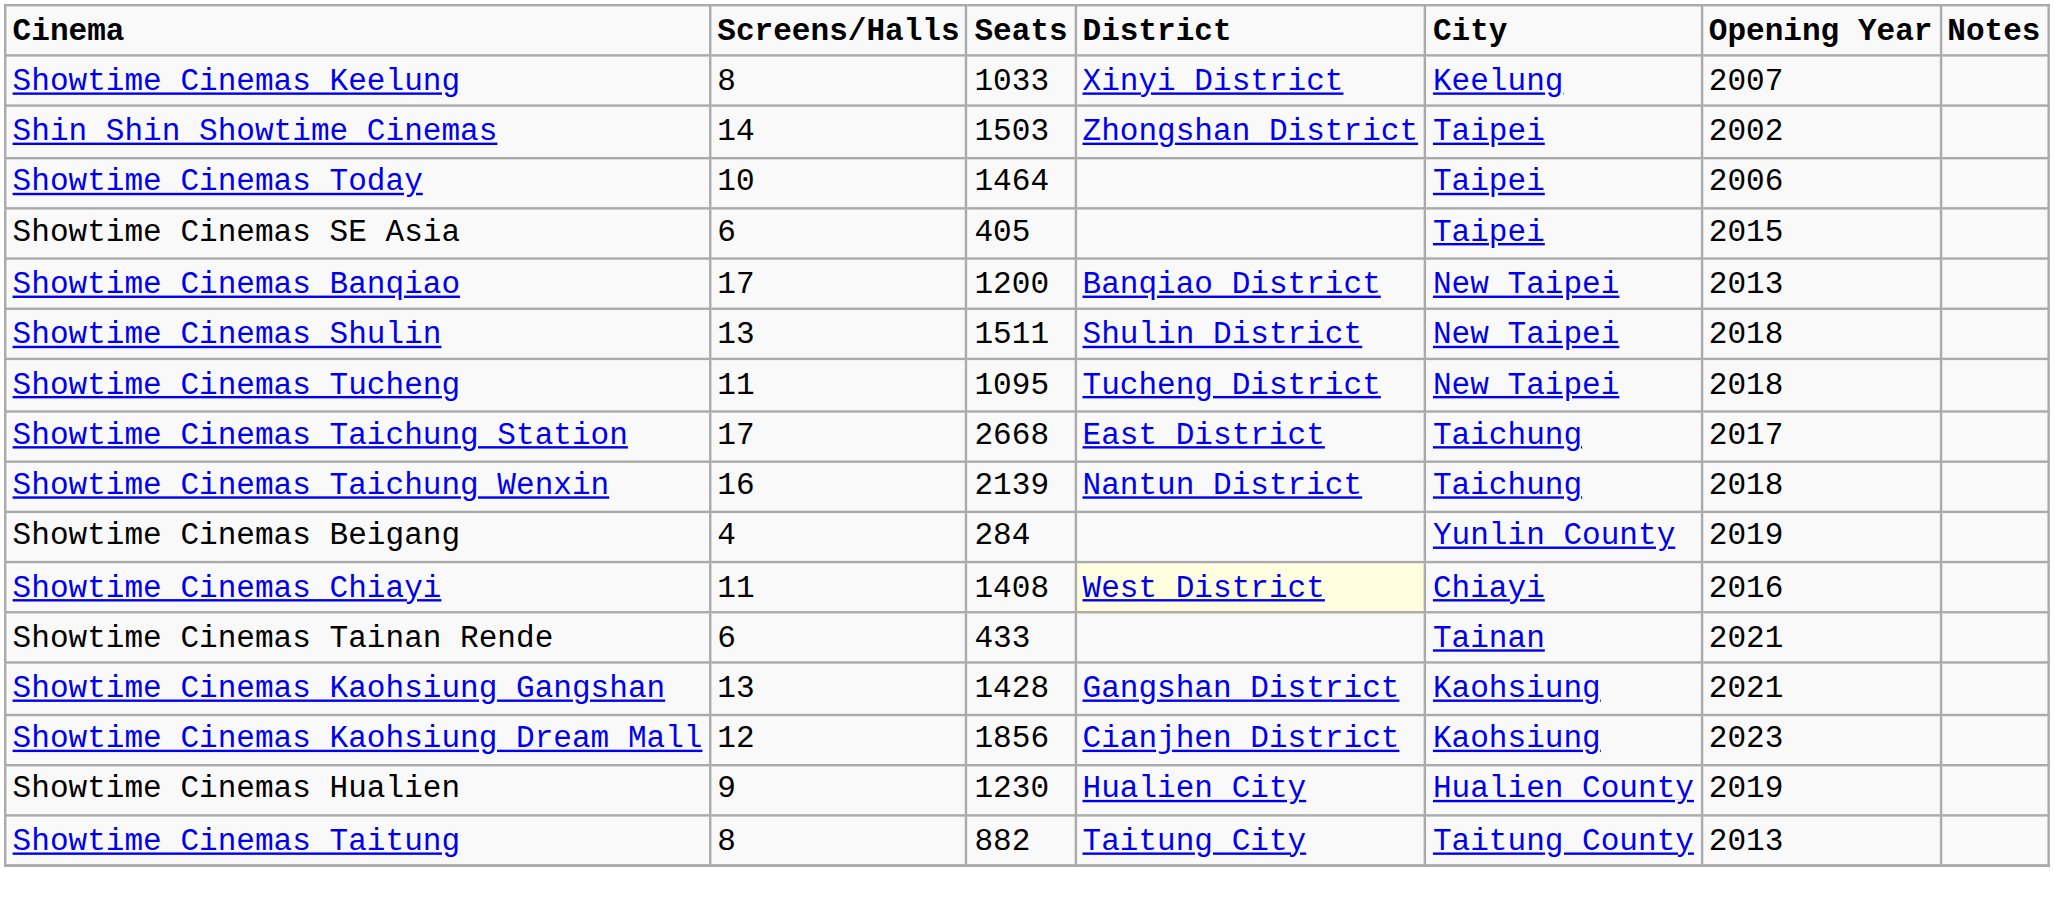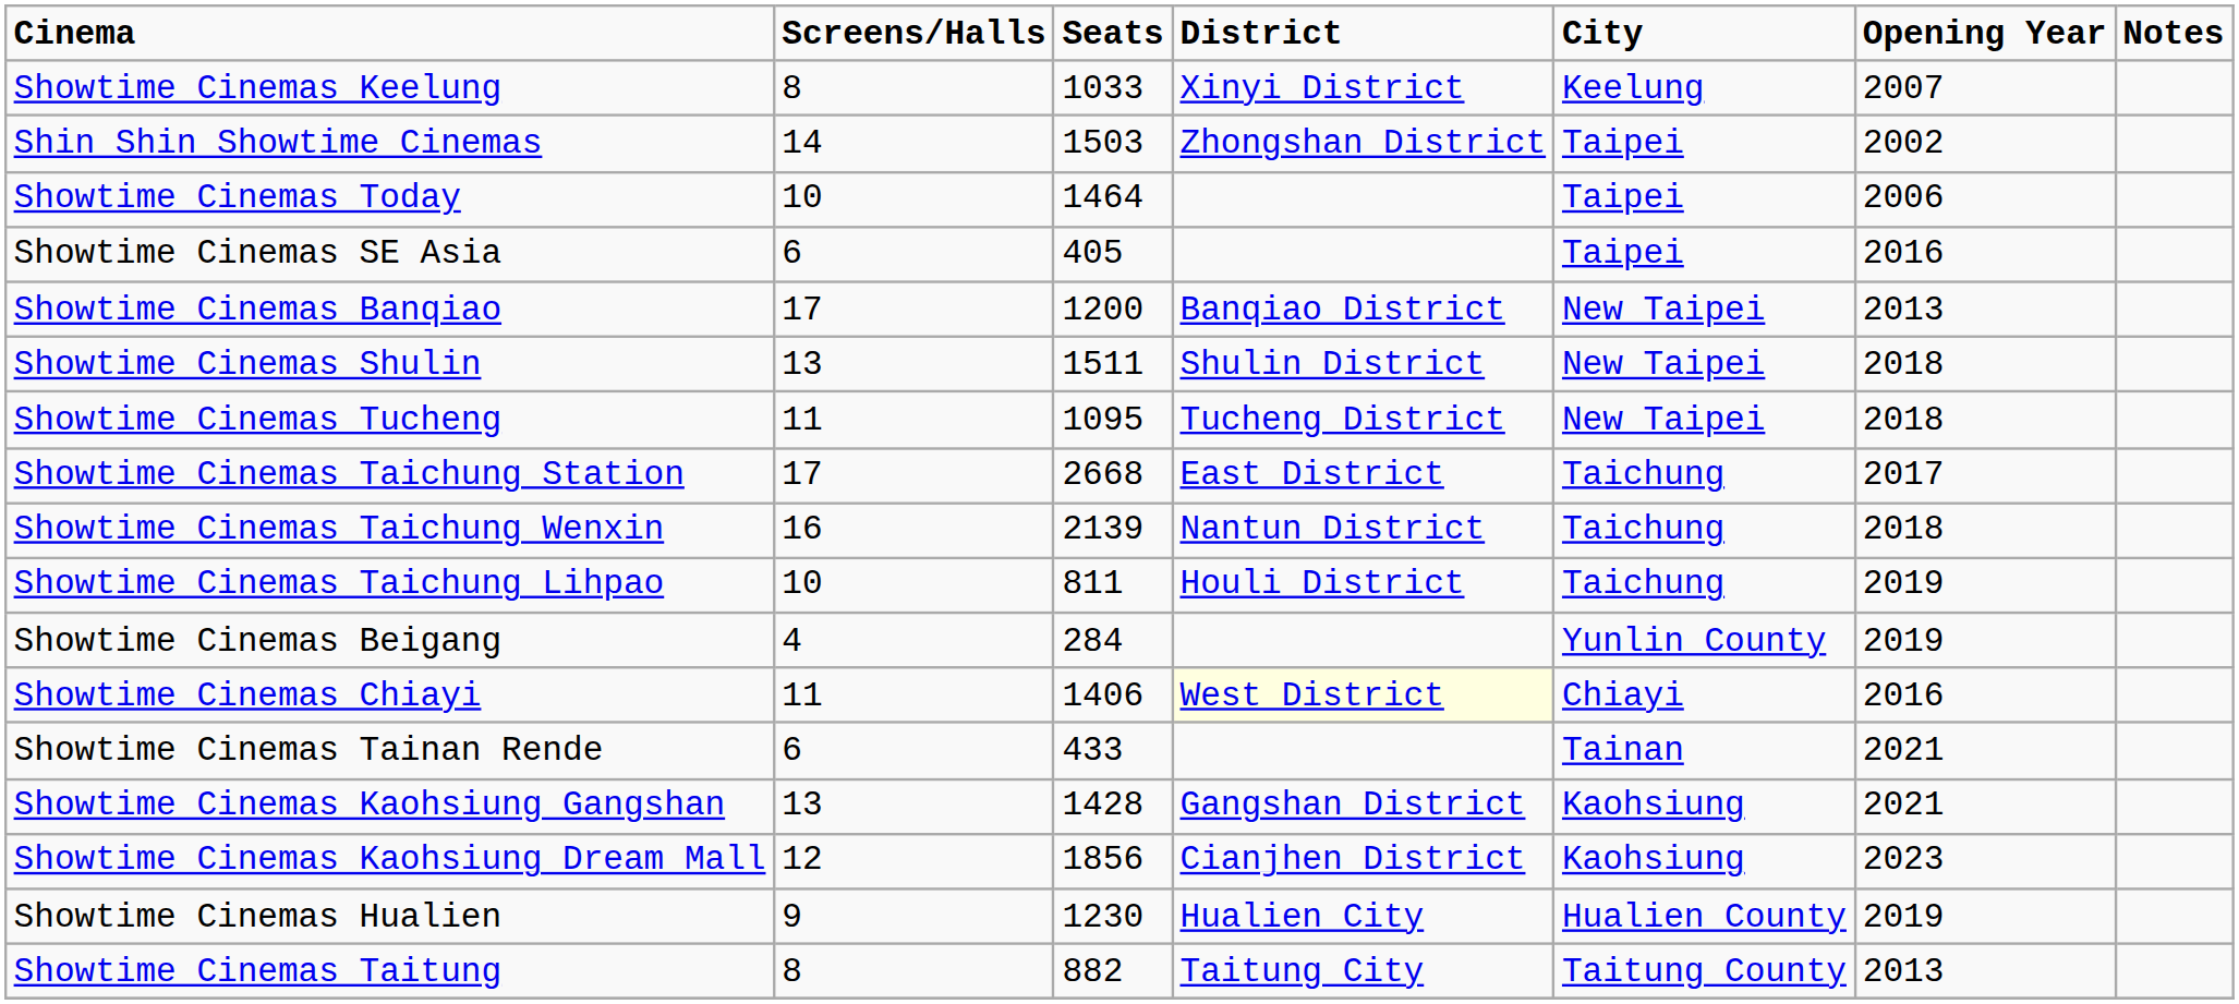Showtime Cinemas SE Asia | Opening Year: 2015 -> 2016
+ row: Showtime Cinemas Taichung Lihpao | 10 | 811 | Houli District | Taichung | 2019
Showtime Cinemas Chiayi | Seats: 1408 -> 1406
